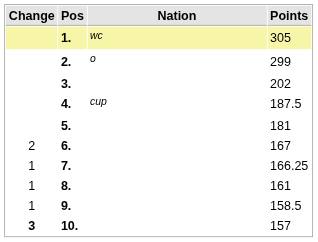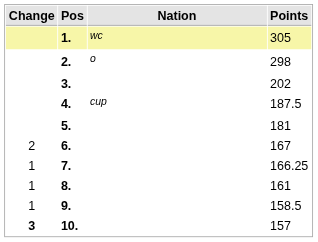2. | Points: 299 -> 298
